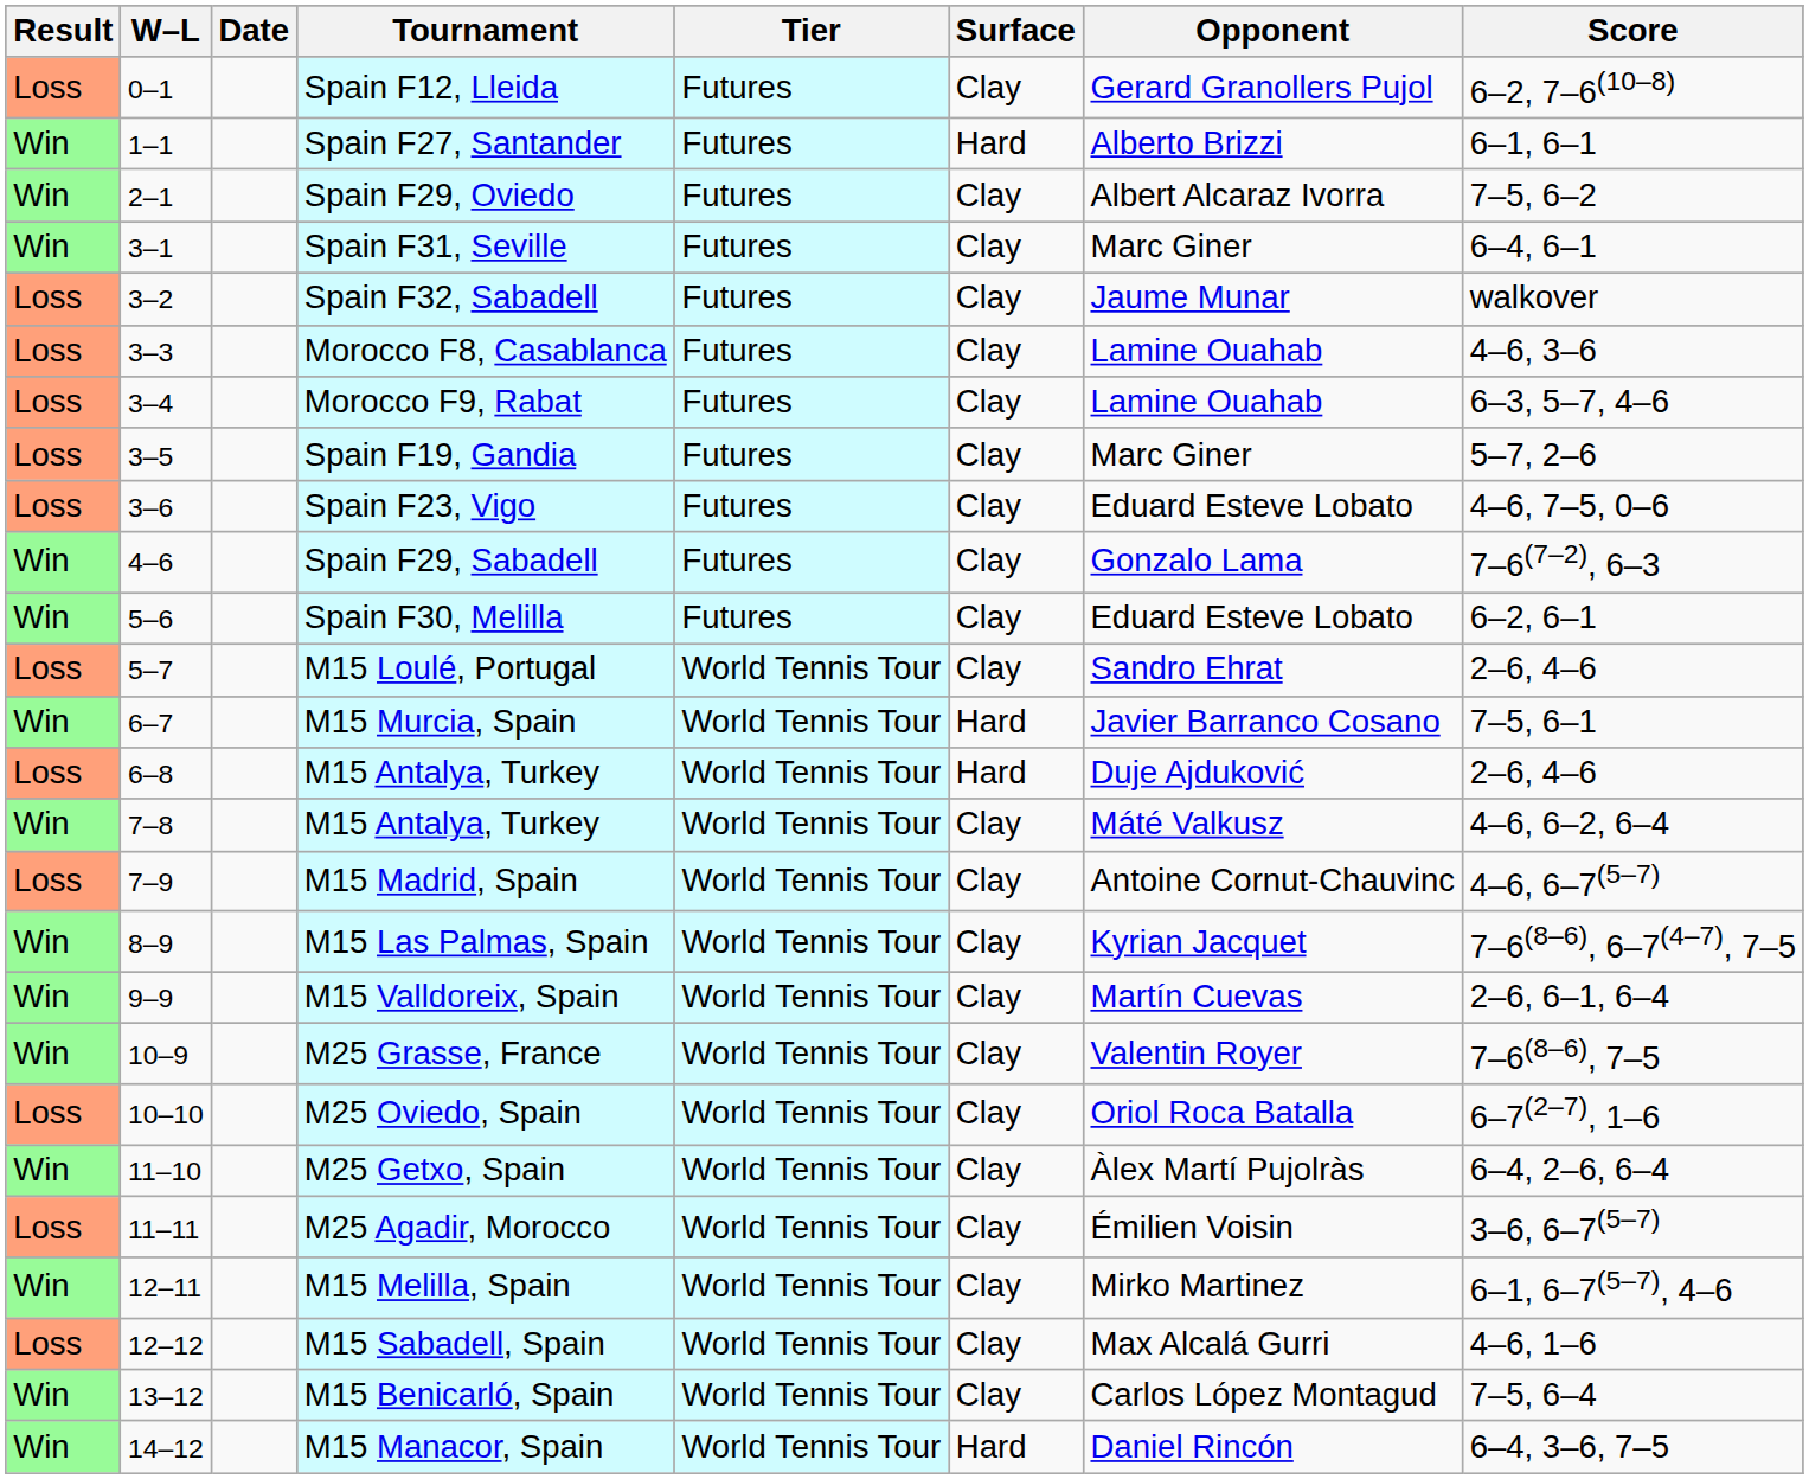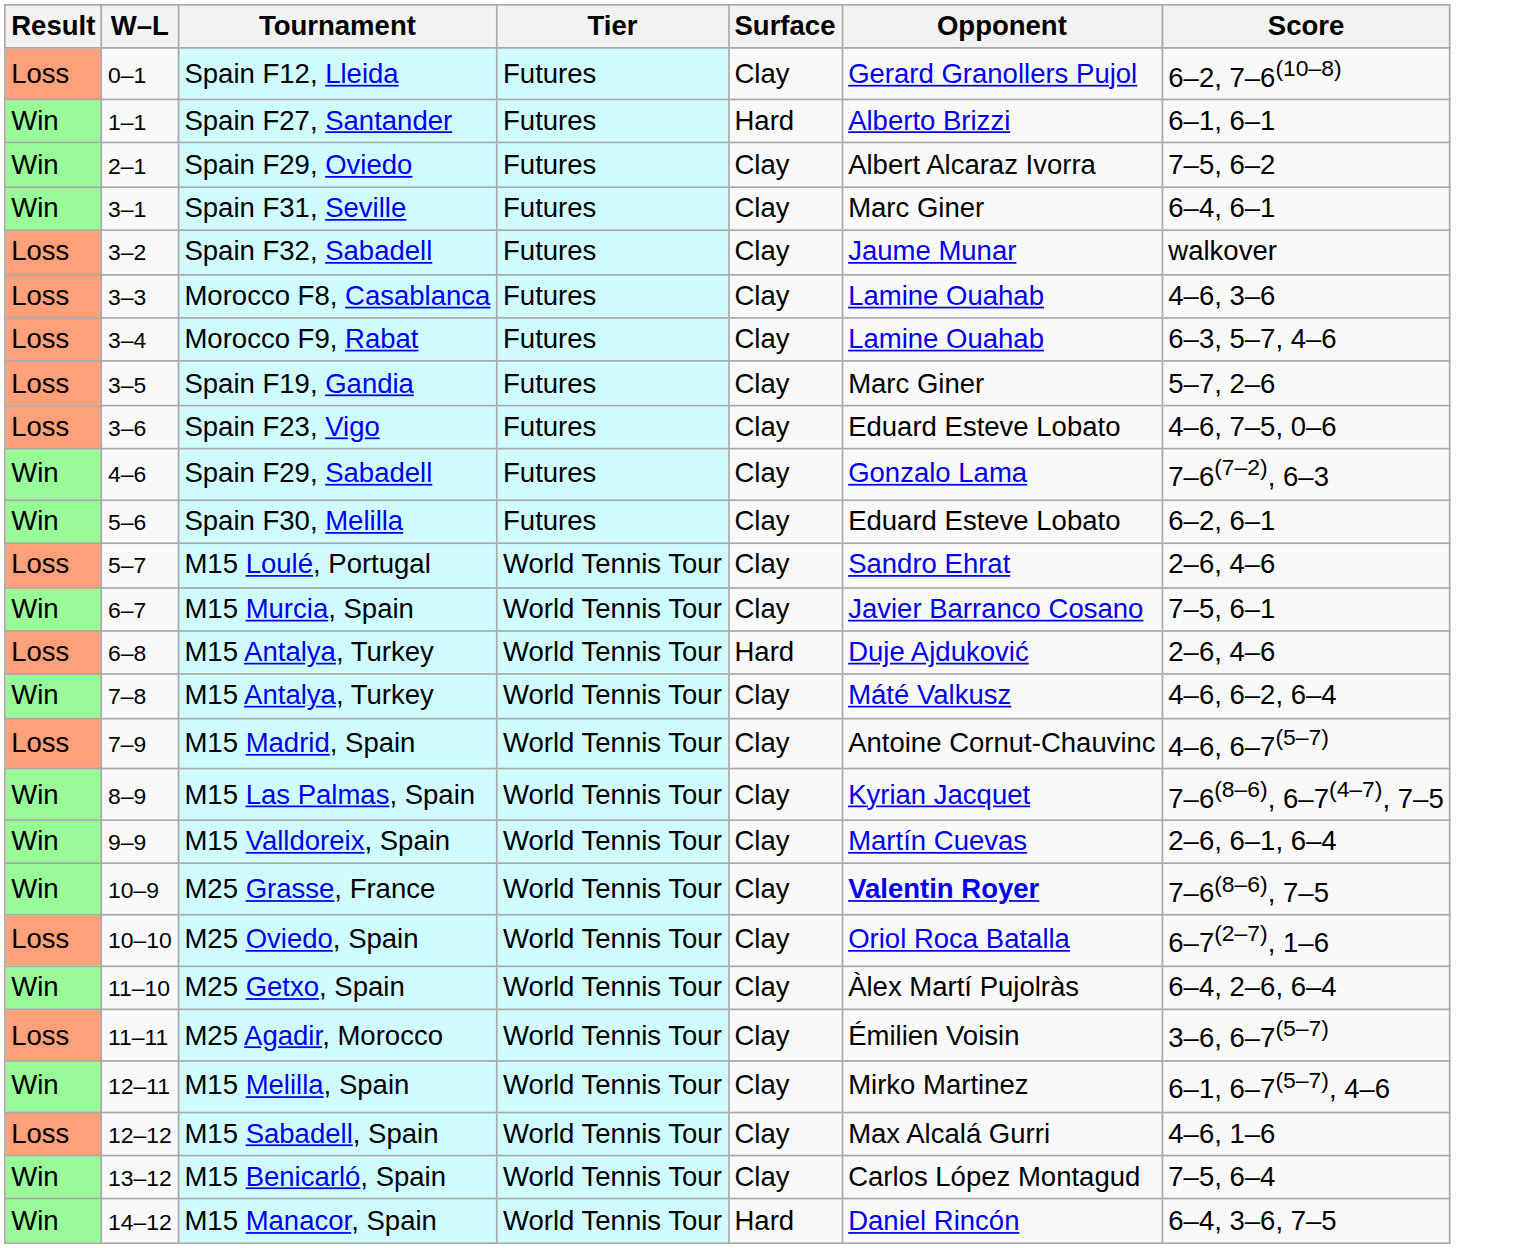- column: Date
M15 Murcia, Spain | Surface: Hard -> Clay
M25 Grasse, France | Opponent: normal -> bold
